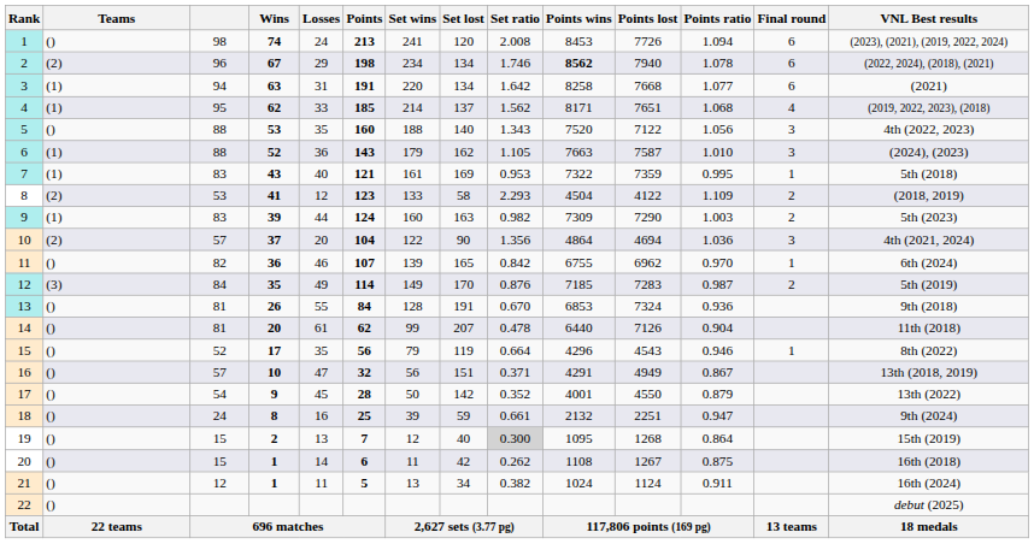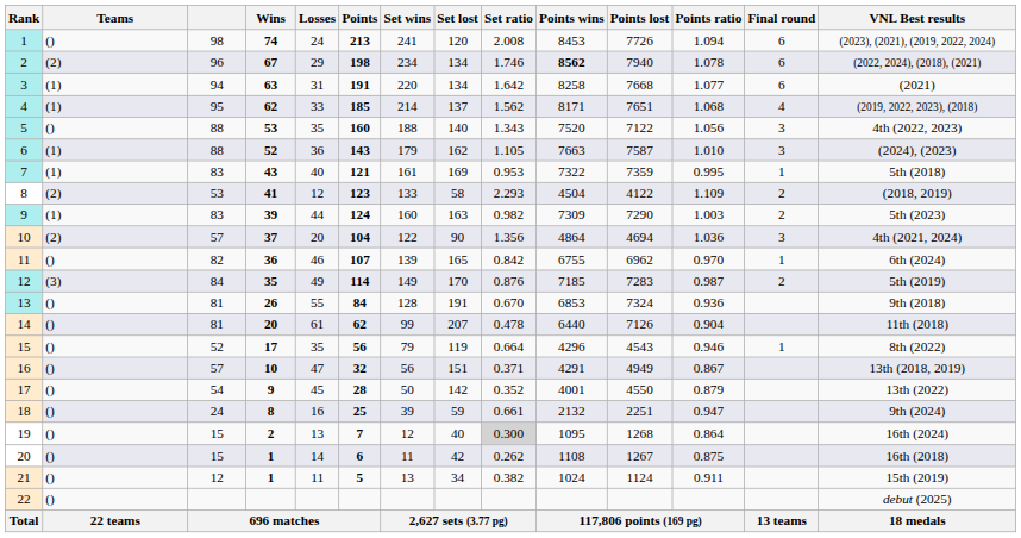19 | VNL Best results: 15th (2019) -> 16th (2024)
21 | VNL Best results: 16th (2024) -> 15th (2019)
